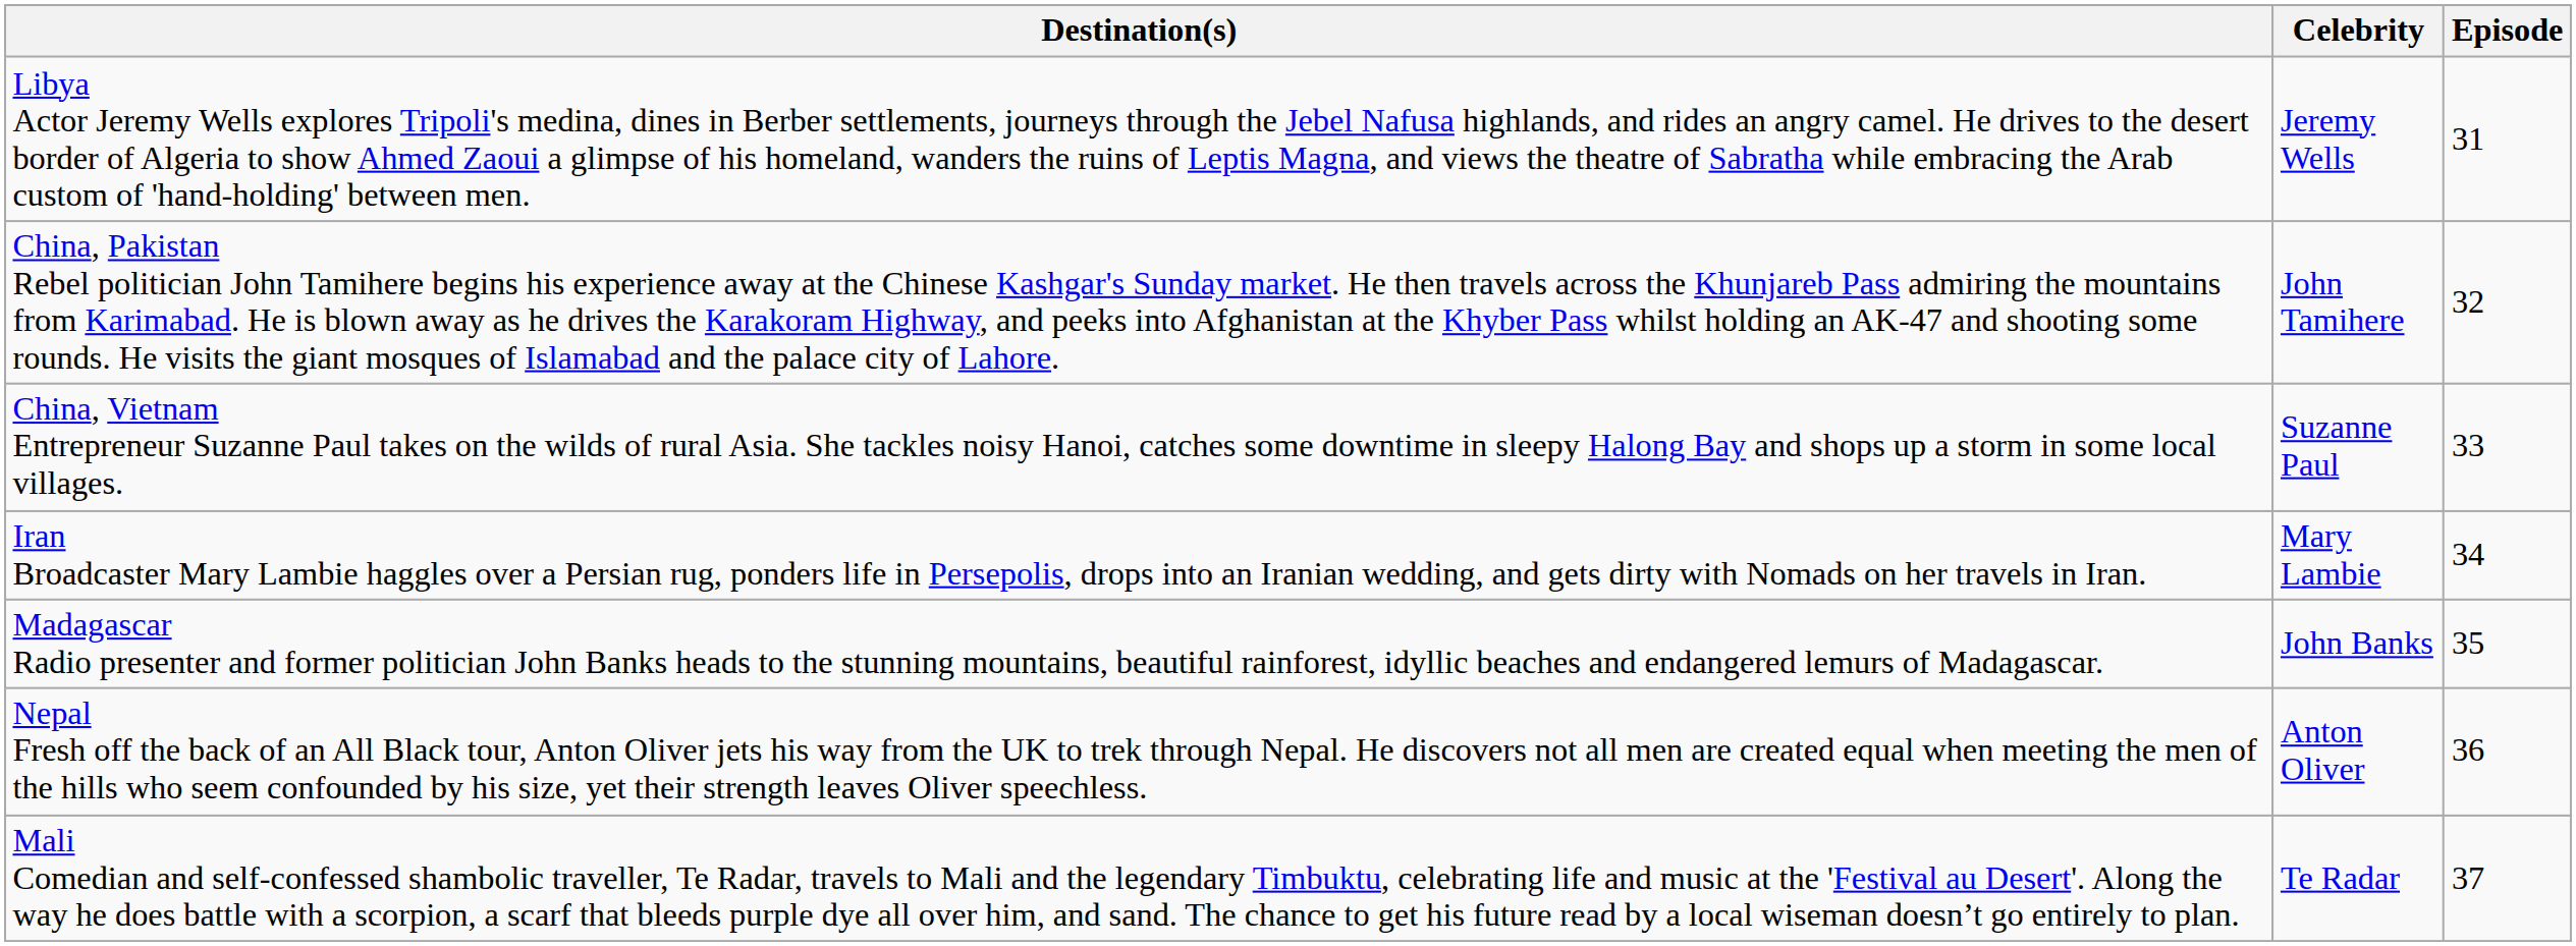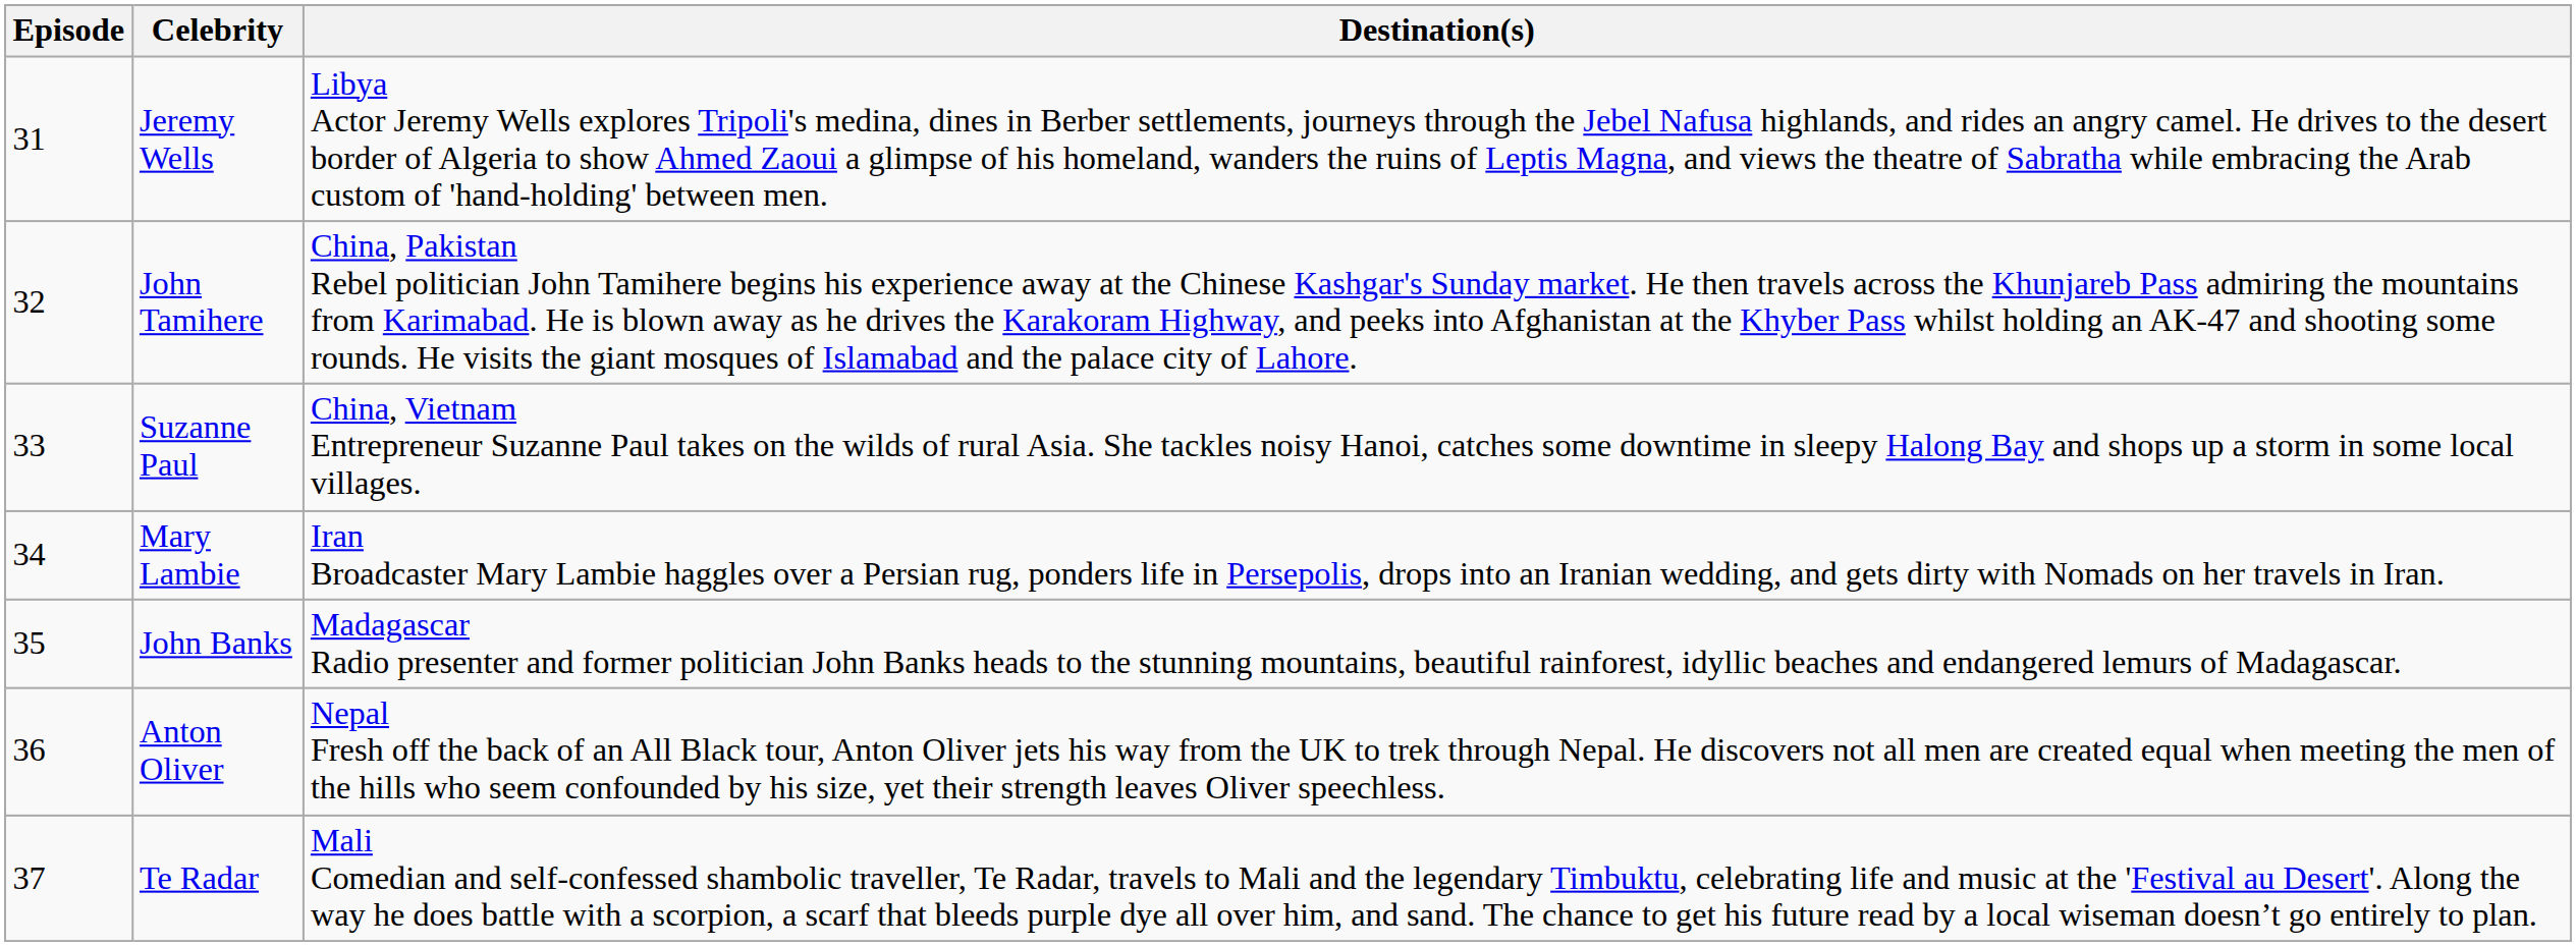columns swapped: Episode <-> Destination(s)
